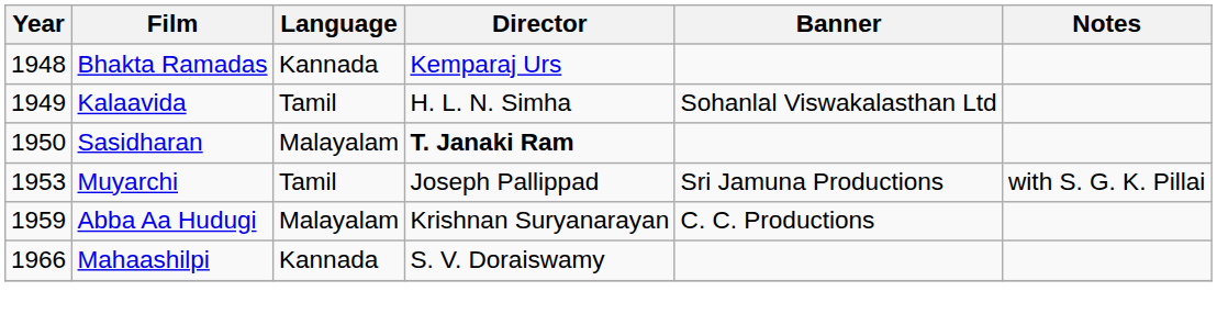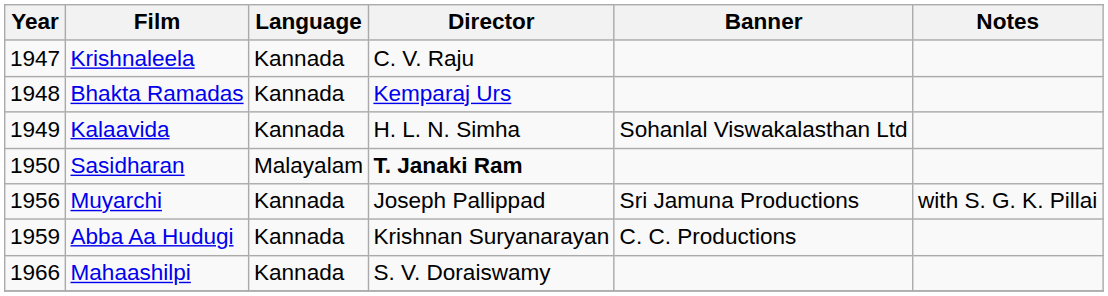+ row: 1947 | Krishnaleela | Kannada | C. V. Raju
Kalaavida | Language: Tamil -> Kannada
Muyarchi | Year: 1953 -> 1956
Muyarchi | Language: Tamil -> Kannada
Abba Aa Hudugi | Language: Malayalam -> Kannada
